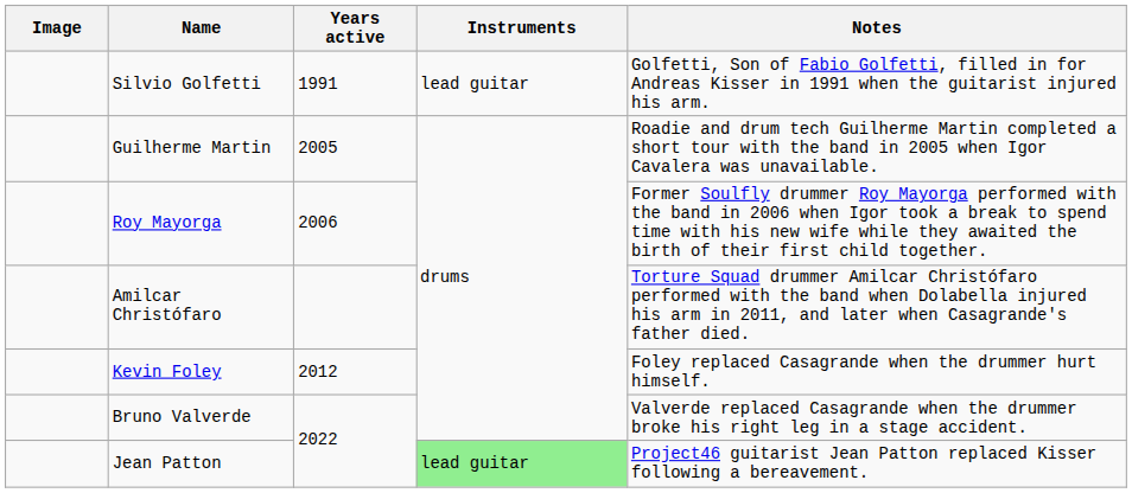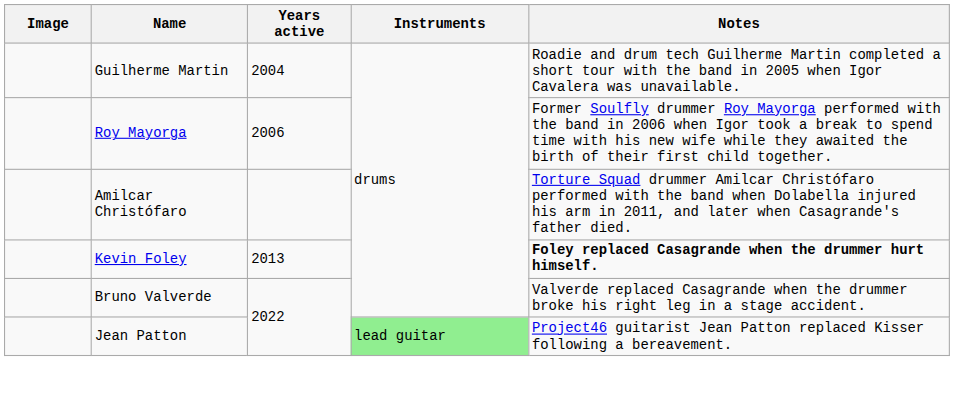- row: Silvio Golfetti | 1991 | lead guitar | Golfetti, Son of Fabio Golfetti, filled in for Andreas Kisser in 1991 when the guitarist injured his arm.
Guilherme Martin | Years active: 2005 -> 2004
Kevin Foley | Years active: 2012 -> 2013
Kevin Foley | Notes: normal -> bold
